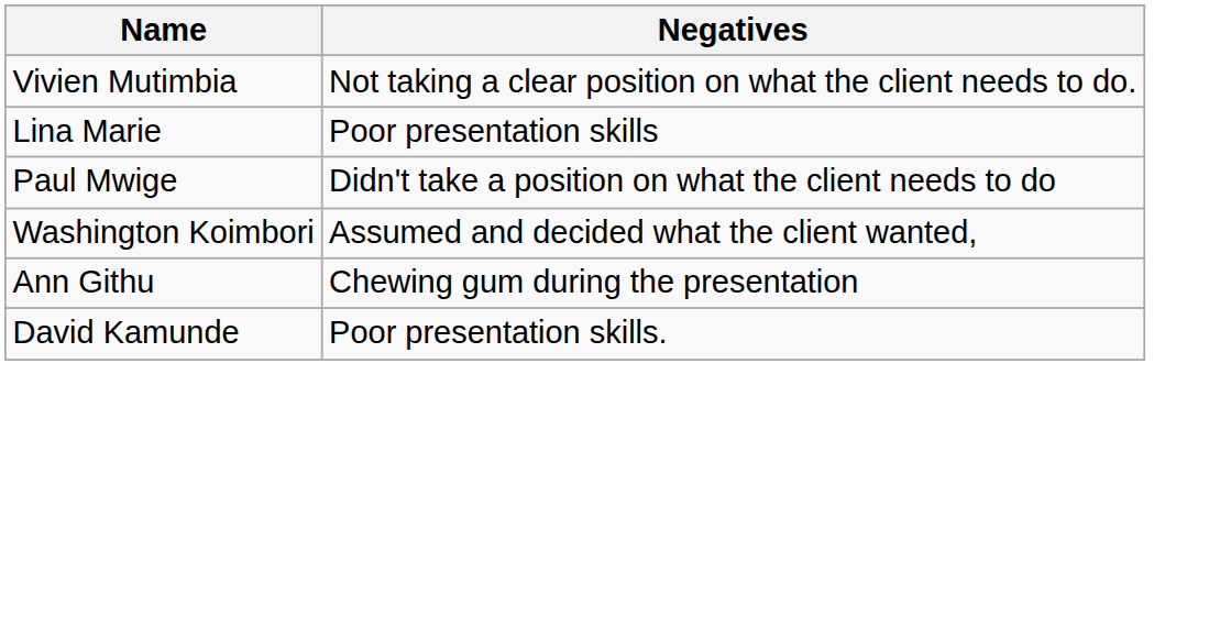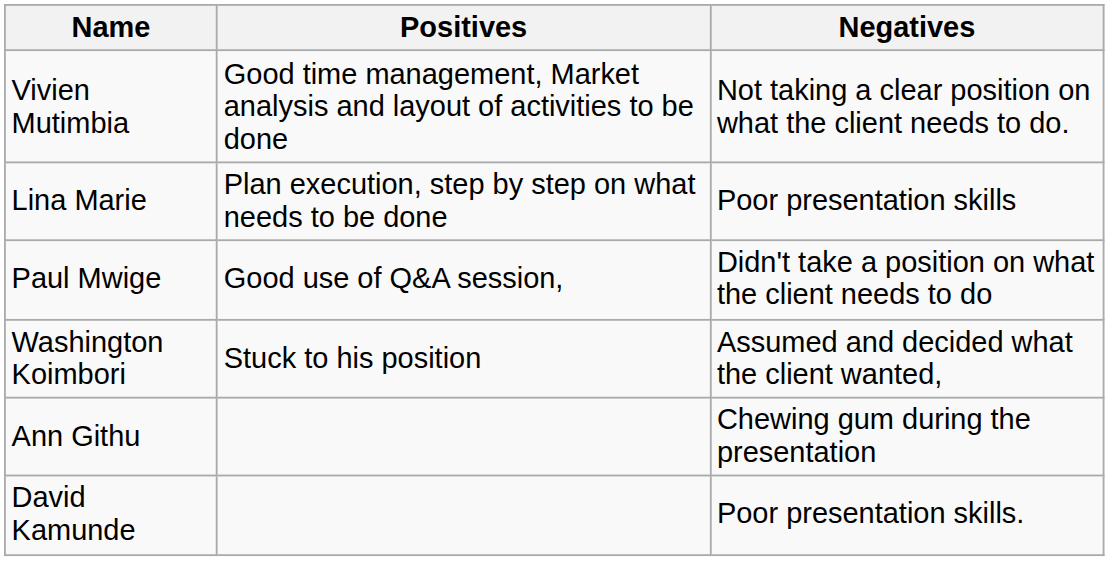+ column: Positives | Good time management, Market analysis and layout of activities to be done | Plan execution, step by step on what needs to be done | Good use of Q&A session, | Stuck to his position
